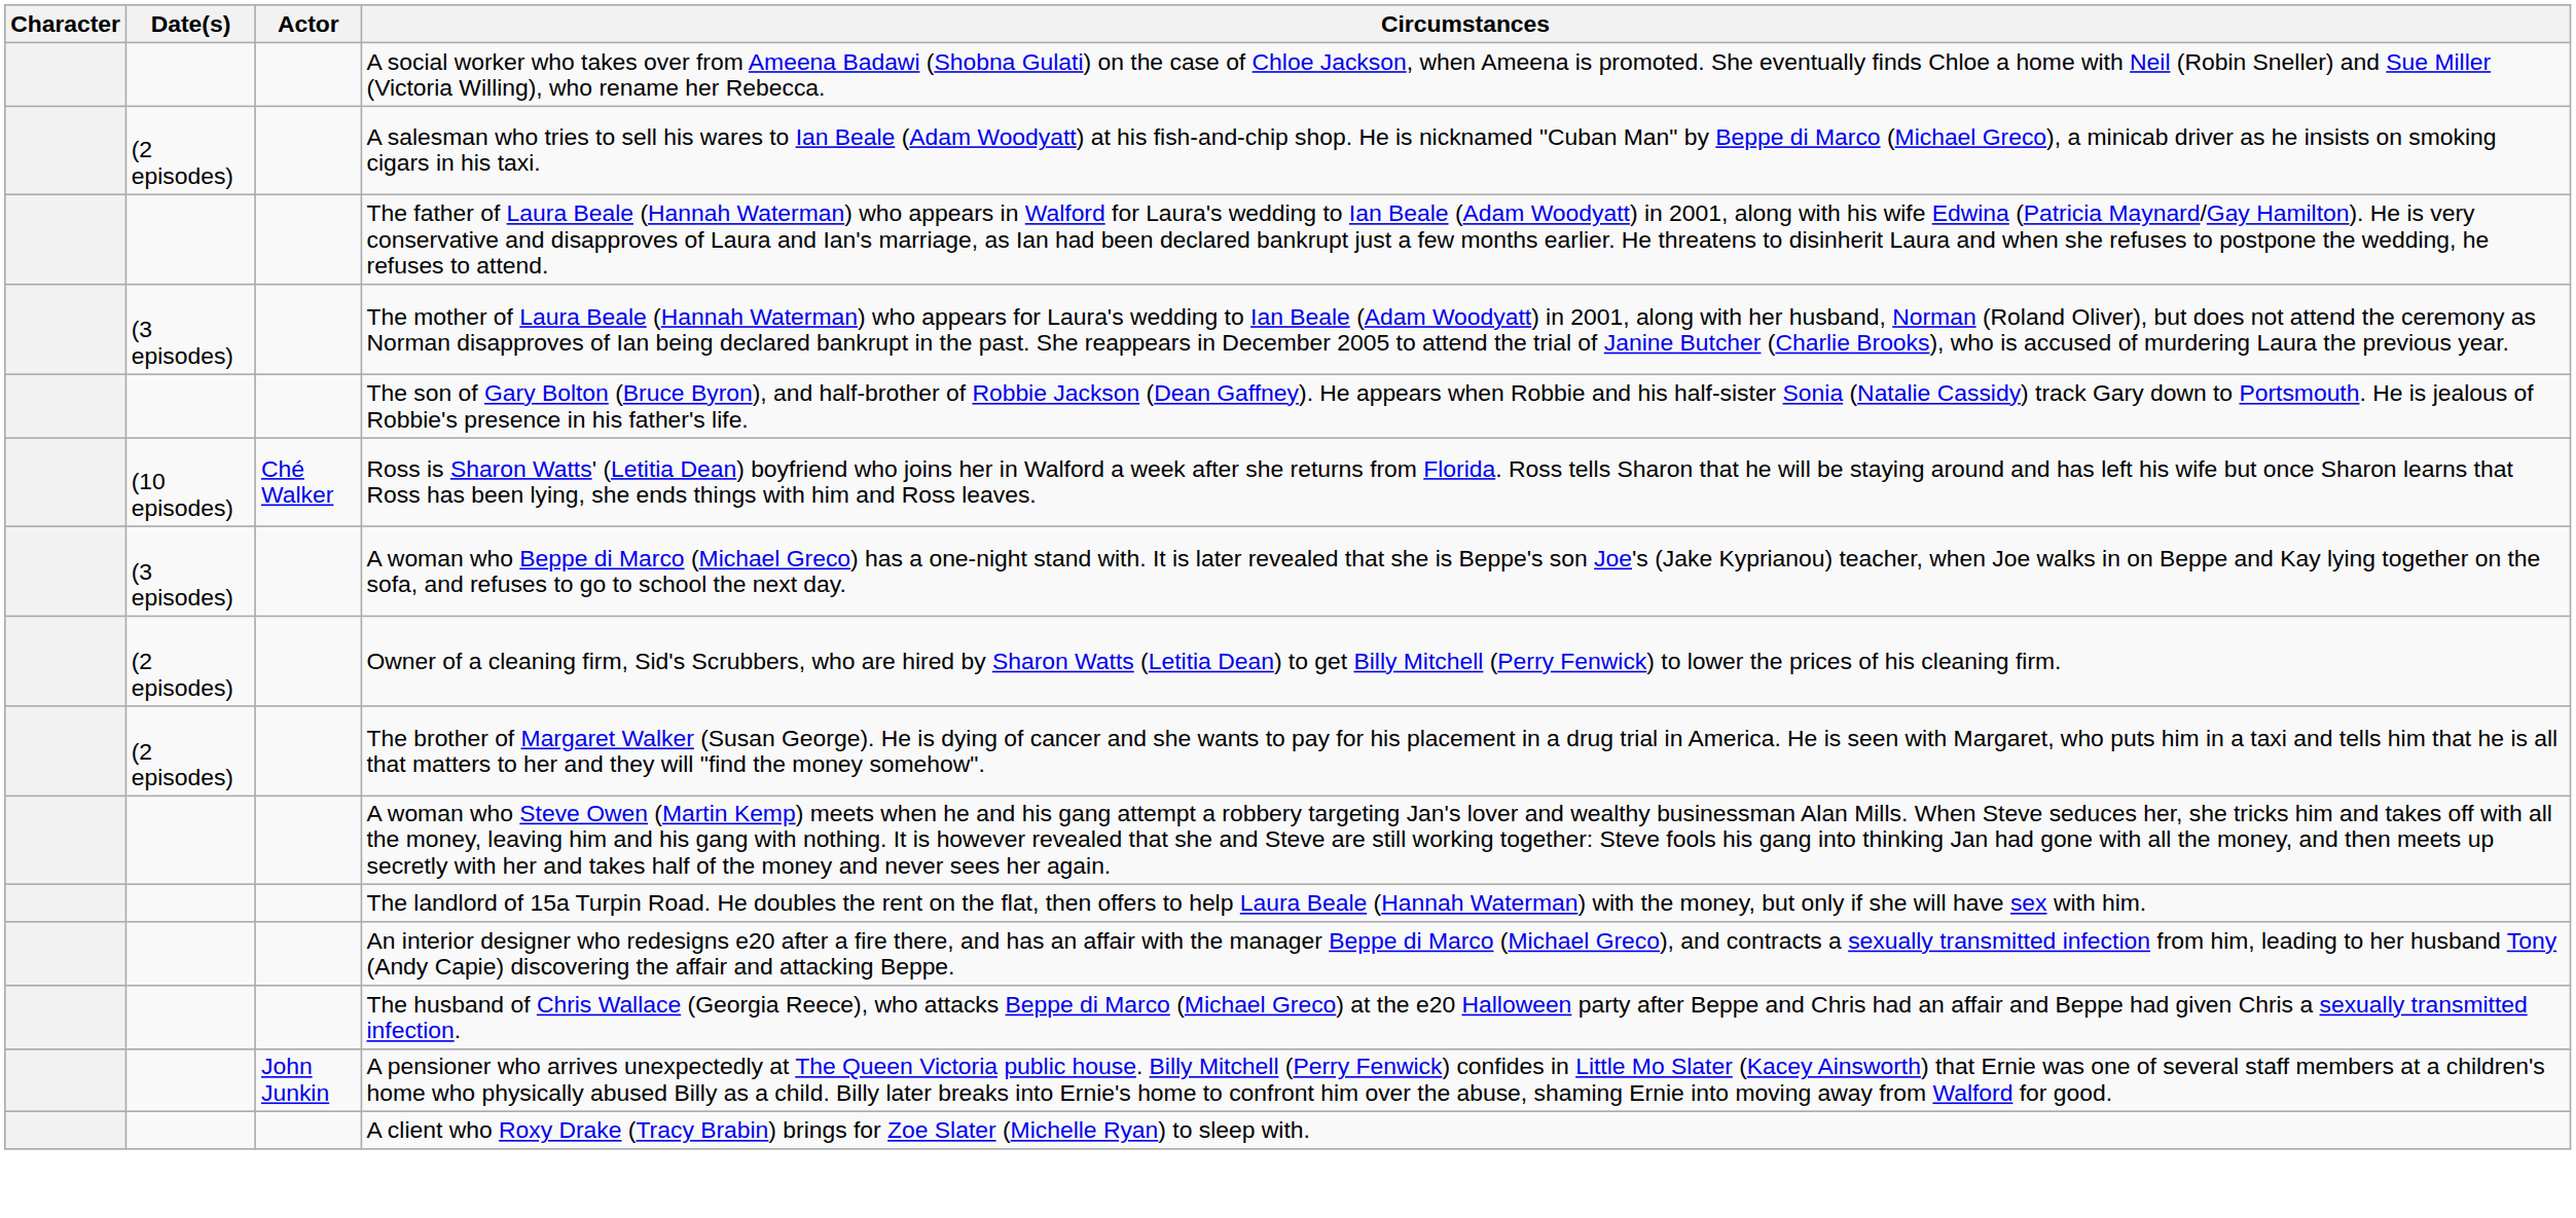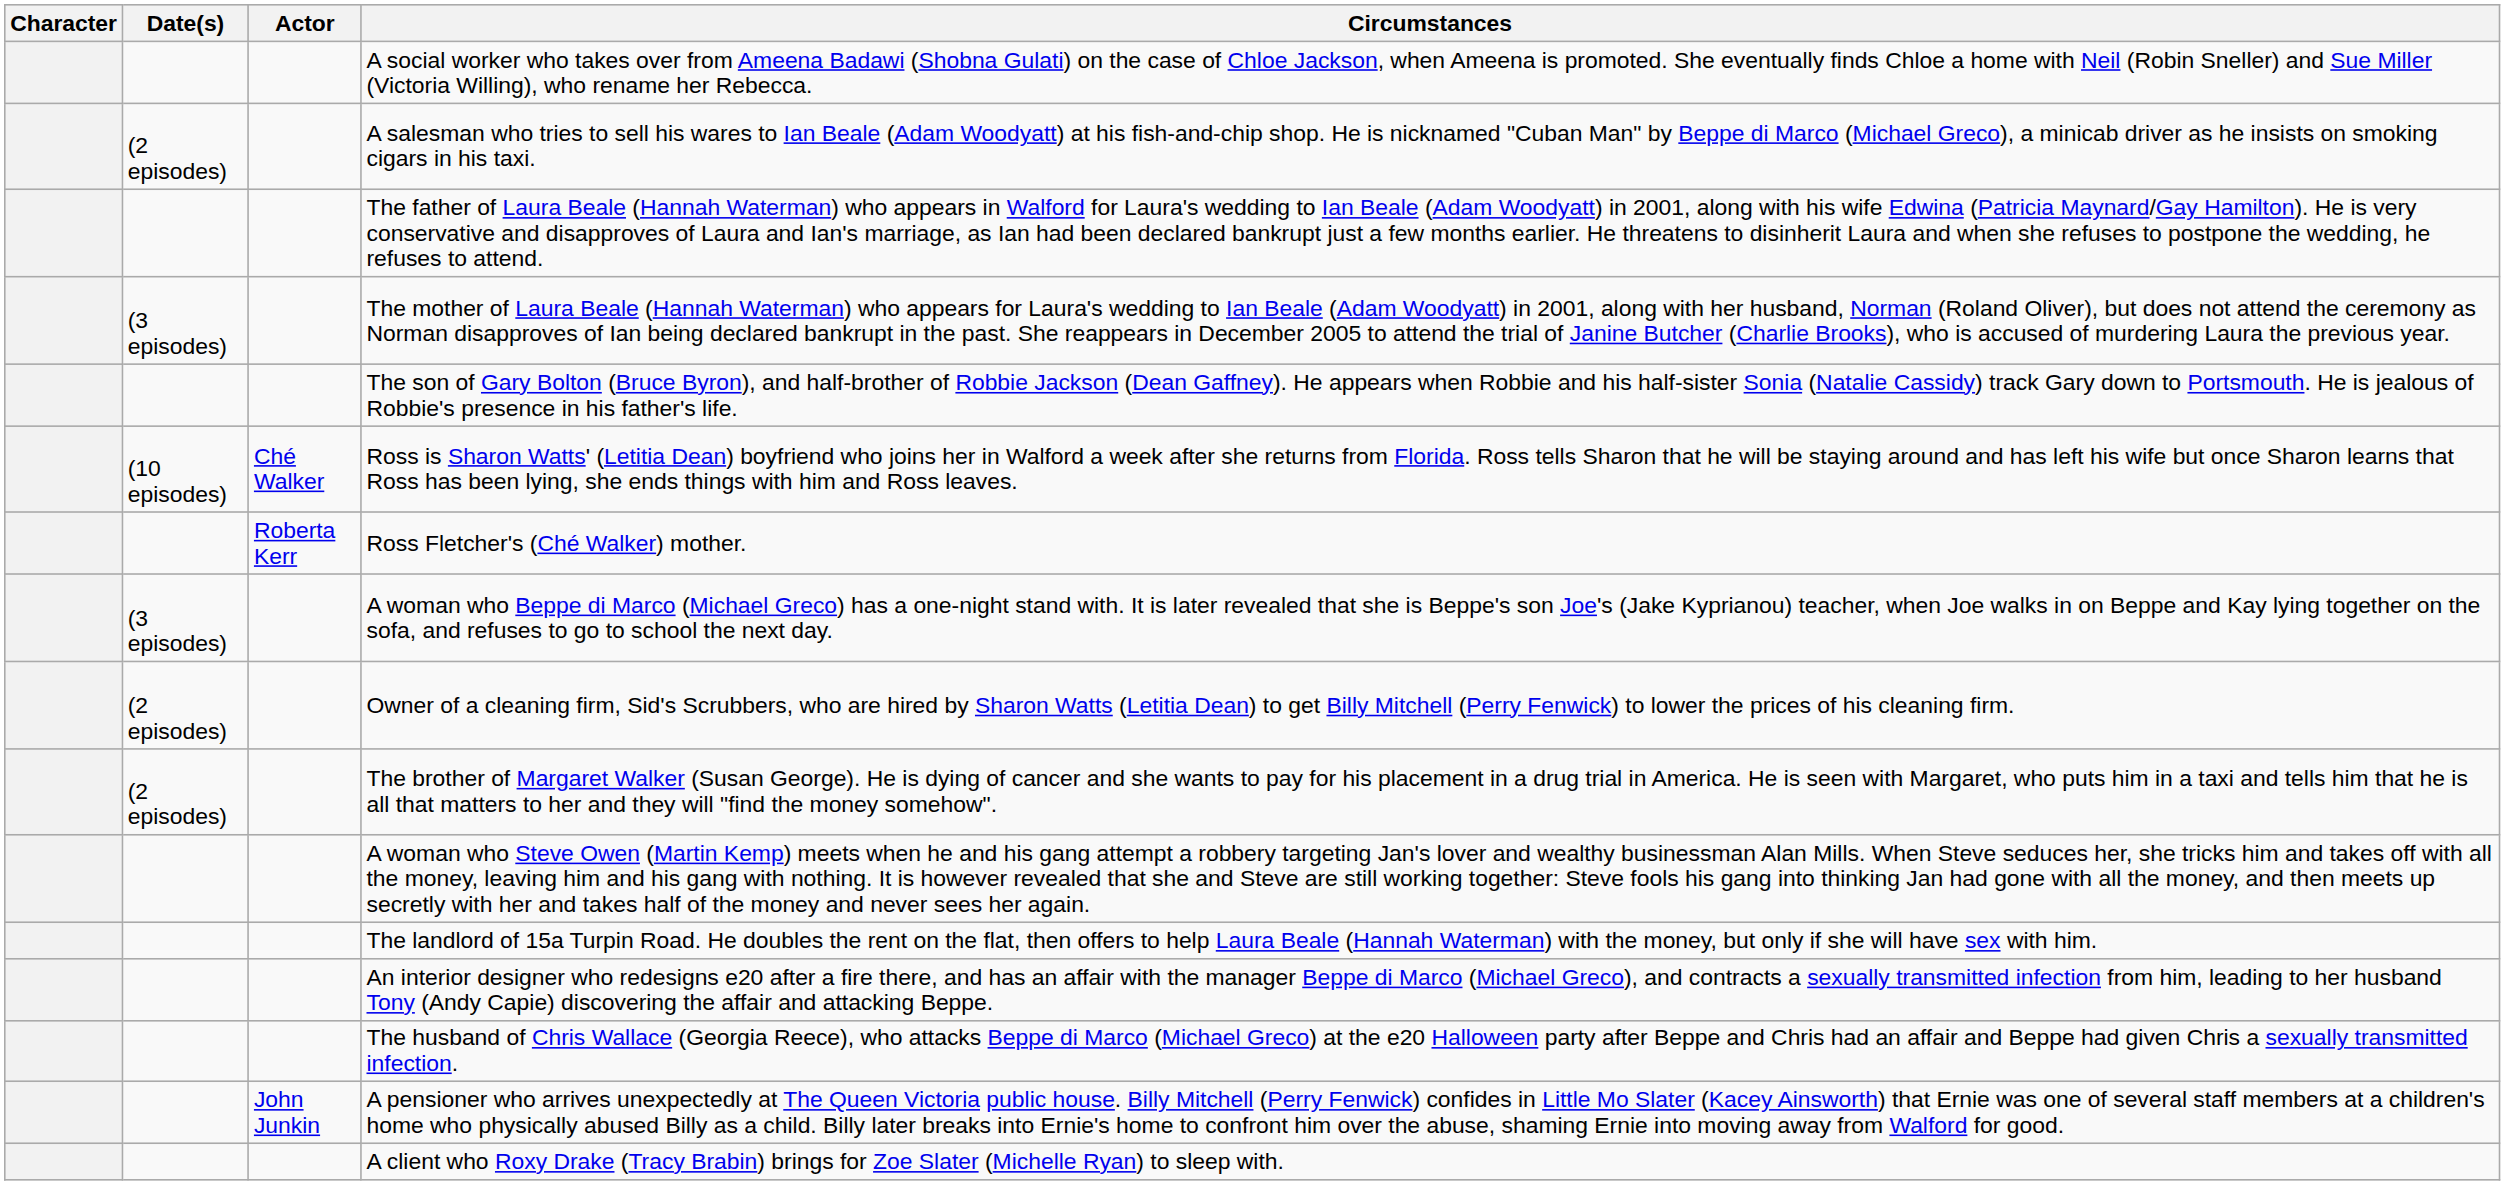+ row: Roberta Kerr | Ross Fletcher's (Ché Walker) mother.
